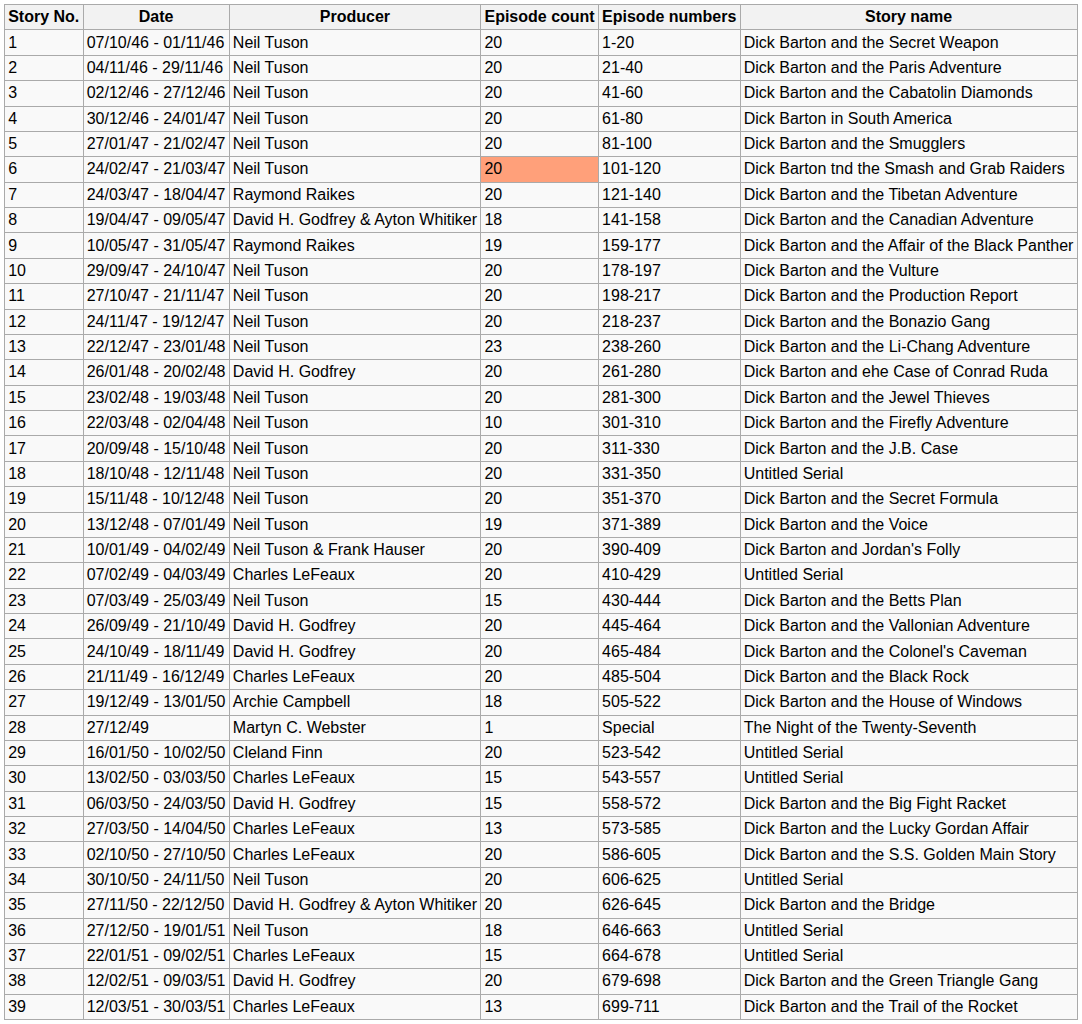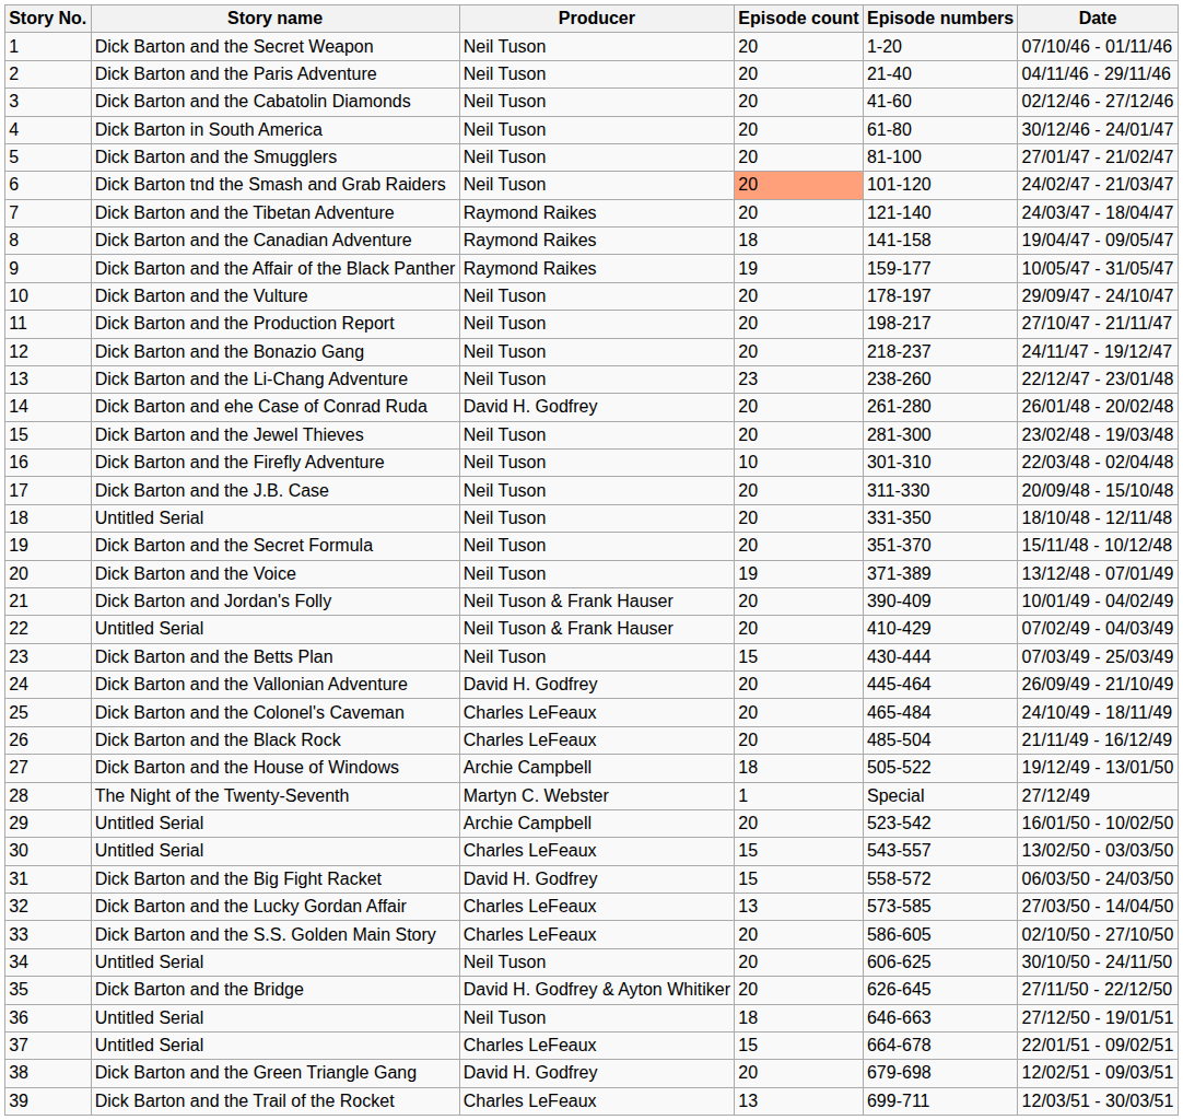columns swapped: Story name <-> Date
8 | Producer: David H. Godfrey & Ayton Whitiker -> Raymond Raikes
22 | Producer: Charles LeFeaux -> Neil Tuson & Frank Hauser
25 | Producer: David H. Godfrey -> Charles LeFeaux
29 | Producer: Cleland Finn -> Archie Campbell
